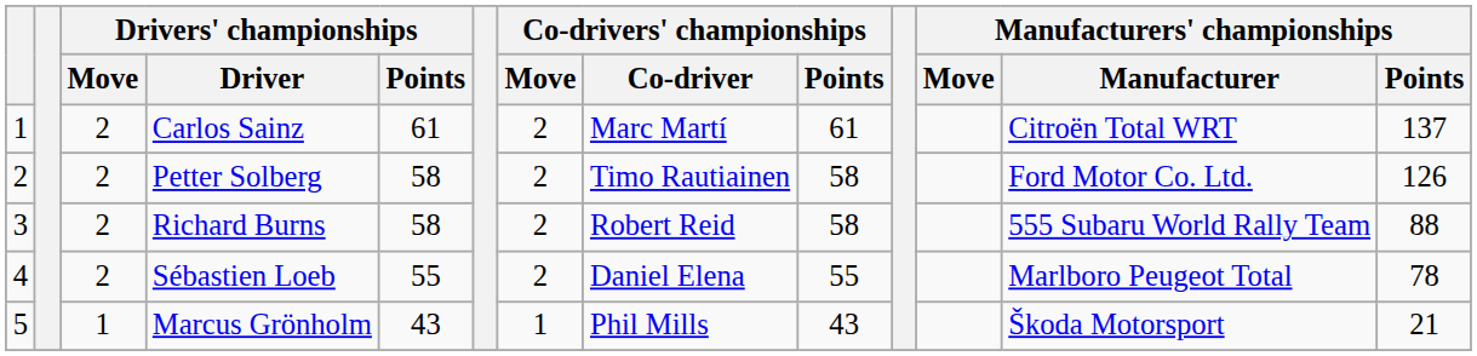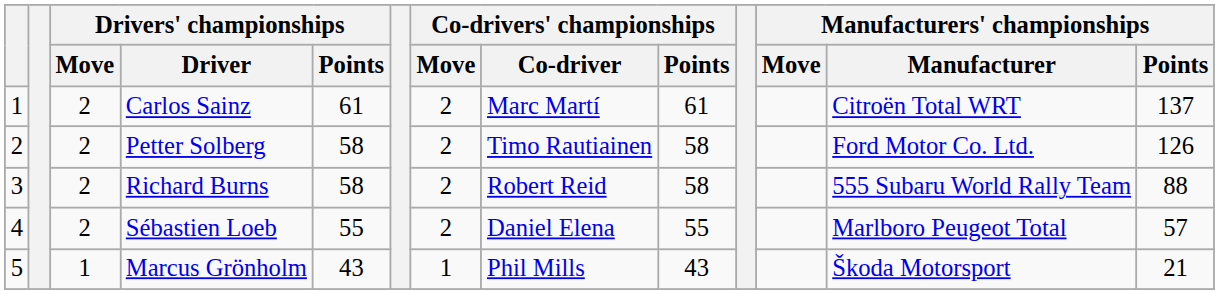Sébastien Loeb | Manufacturers' championships / Points: 78 -> 57
